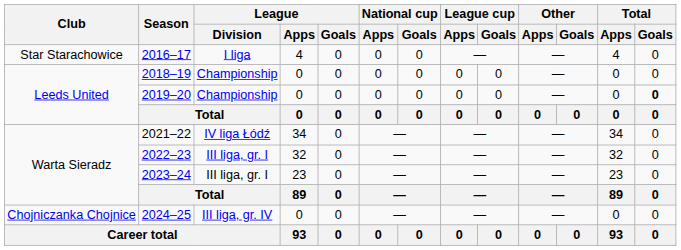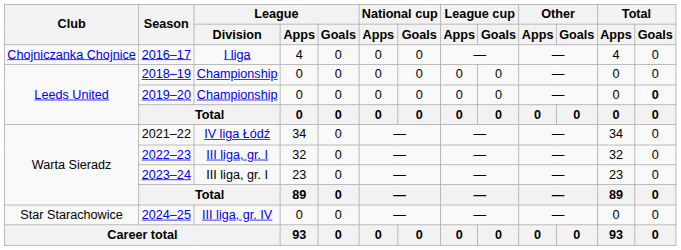2016–17 | Club: Star Starachowice -> Chojniczanka Chojnice
2024–25 | Club: Chojniczanka Chojnice -> Star Starachowice
